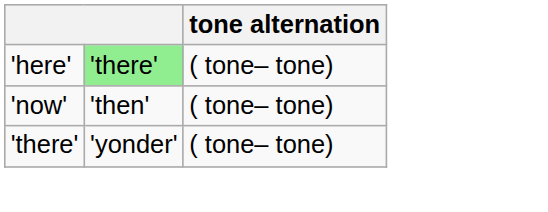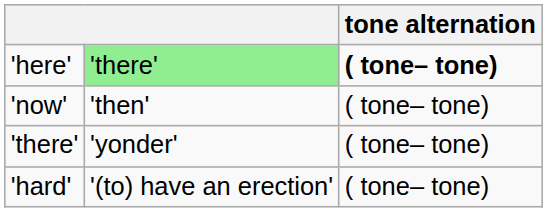'here' | tone alternation: normal -> bold
+ row: 'hard' | '(to) have an erection' | ( tone– tone)
